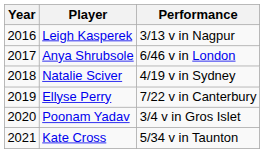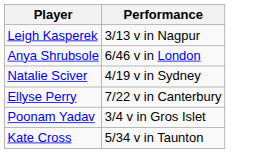- column: Year | 2016 | 2017 | 2018 | 2019 | 2020 | 2021
